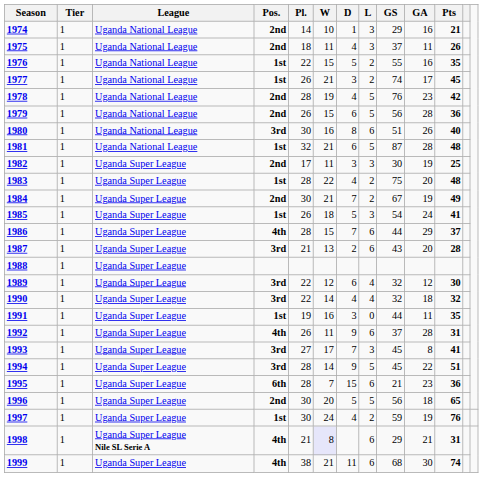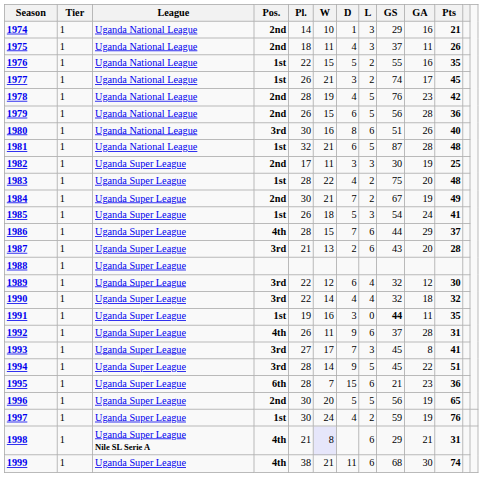1991 | GS: normal -> bold
1996 | GA: 18 -> 19
